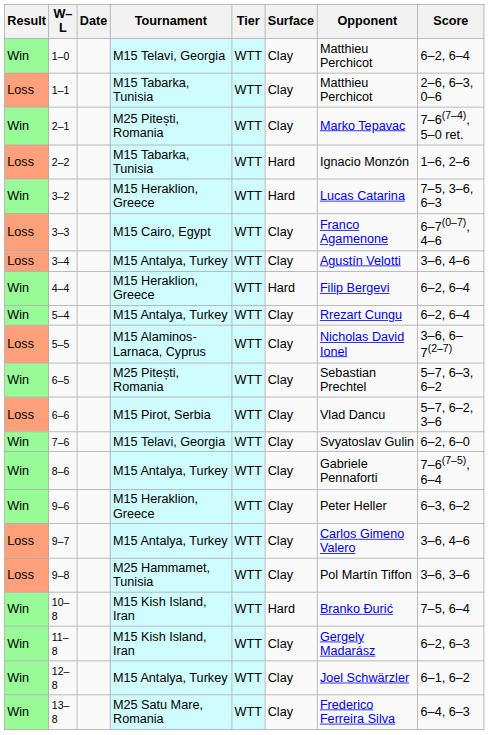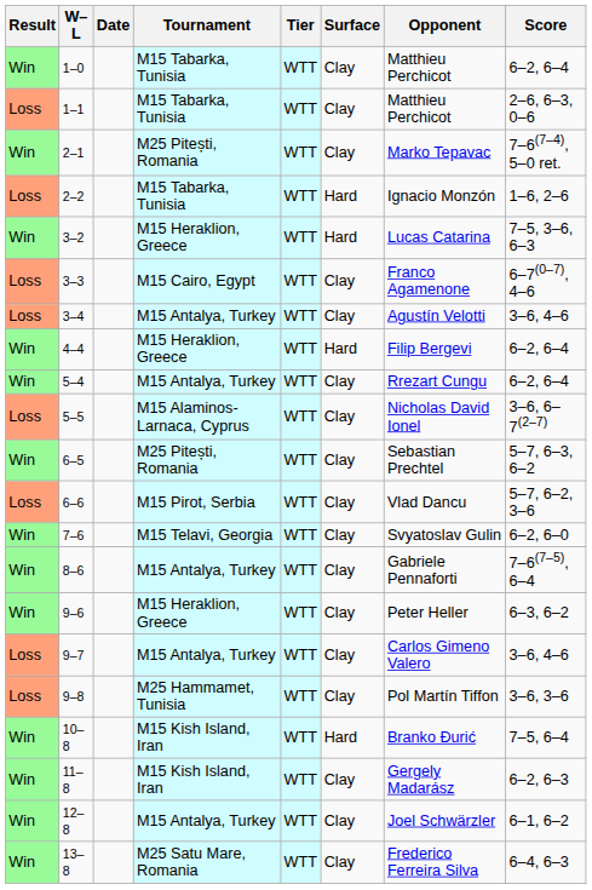1–0 | Tournament: M15 Telavi, Georgia -> M15 Tabarka, Tunisia
